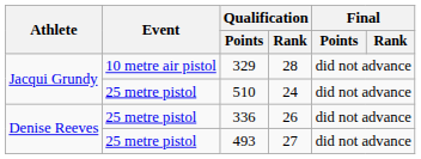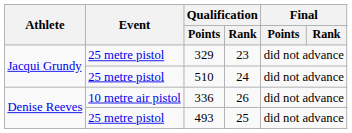329 | Event: 10 metre air pistol -> 25 metre pistol
329 | Qualification / Rank: 28 -> 23
336 | Event: 25 metre pistol -> 10 metre air pistol
493 | Qualification / Rank: 27 -> 25
